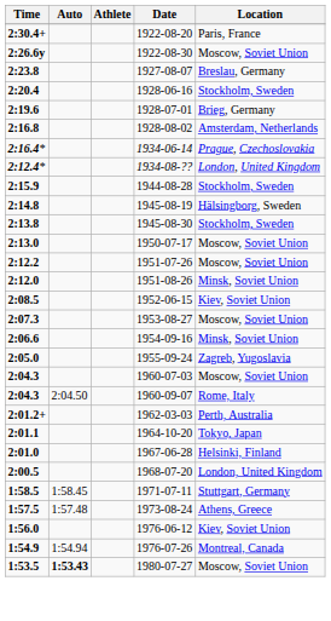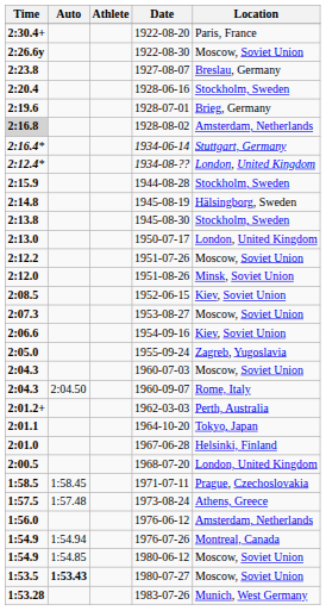1928-08-02 | Time: no background -> lightgrey background
1934-06-14 | Location: Prague, Czechoslovakia -> Stuttgart, Germany
1950-07-17 | Location: Moscow, Soviet Union -> London, United Kingdom
1954-09-16 | Location: Minsk, Soviet Union -> Kiev, Soviet Union
1971-07-11 | Location: Stuttgart, Germany -> Prague, Czechoslovakia
1976-06-12 | Location: Kiev, Soviet Union -> Amsterdam, Netherlands
+ row: 1:54.9 | 1:54.85 | 1980-06-12 | Moscow, Soviet Union
+ row: 1:53.28 | 1983-07-26 | Munich, West Germany
